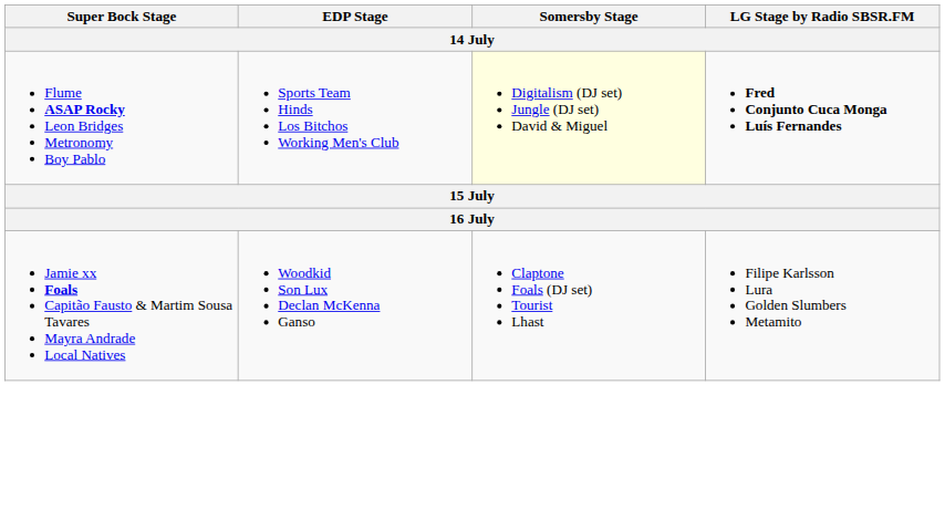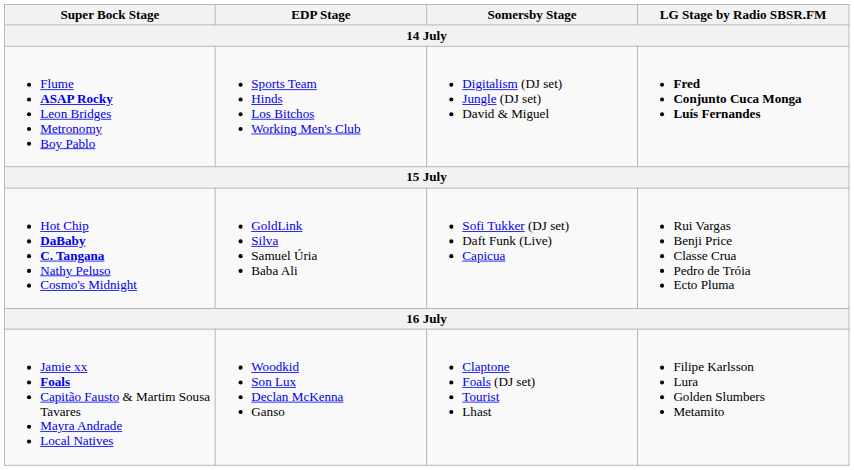Flume ASAP Rocky Leon Bridges Metronomy Boy Pablo | Somersby Stage: lightyellow background -> no background
+ row: Hot Chip DaBaby C. Tangana Nathy Peluso Cosmo's Midnight | GoldLink Silva Samuel Úria Baba Ali | Sofi Tukker (DJ set) Daft Funk (Live) Capicua | Rui Vargas Benji Price Classe Crua Pedro de Tróia Ecto Pluma
